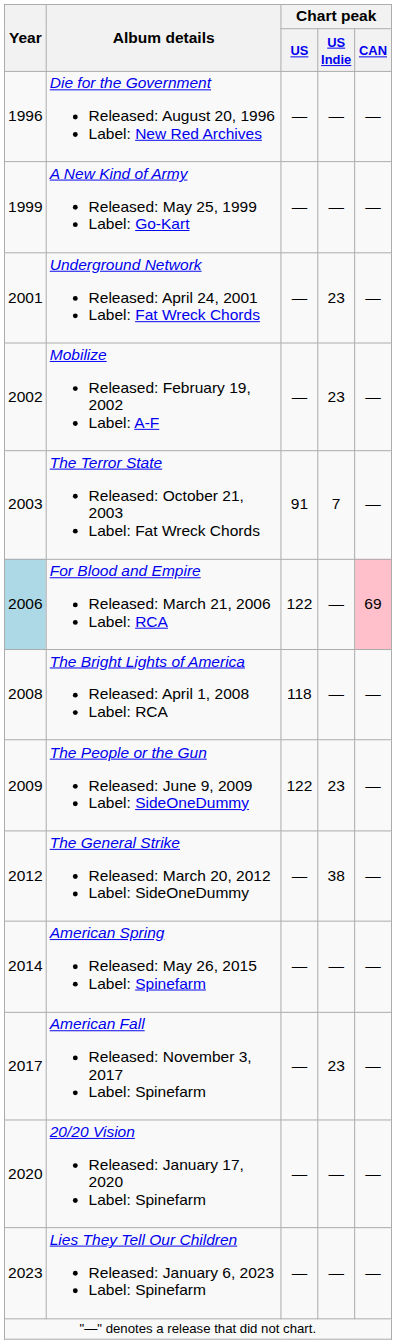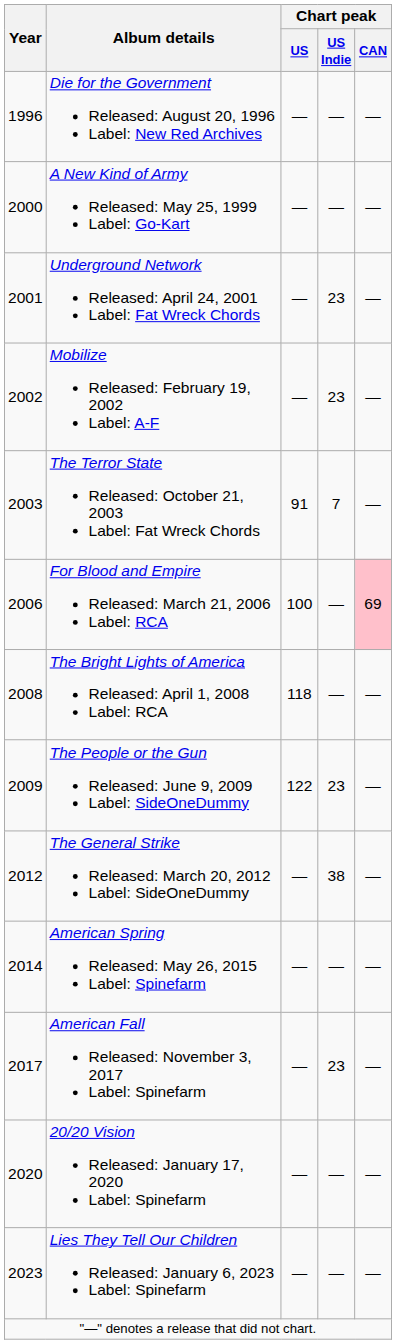A New Kind of Army Released: May 25, 1999 Label: Go-Kart | Year: 1999 -> 2000
For Blood and Empire Released: March 21, 2006 Label: RCA | Year: lightblue background -> no background
For Blood and Empire Released: March 21, 2006 Label: RCA | Chart peak / US: 122 -> 100
